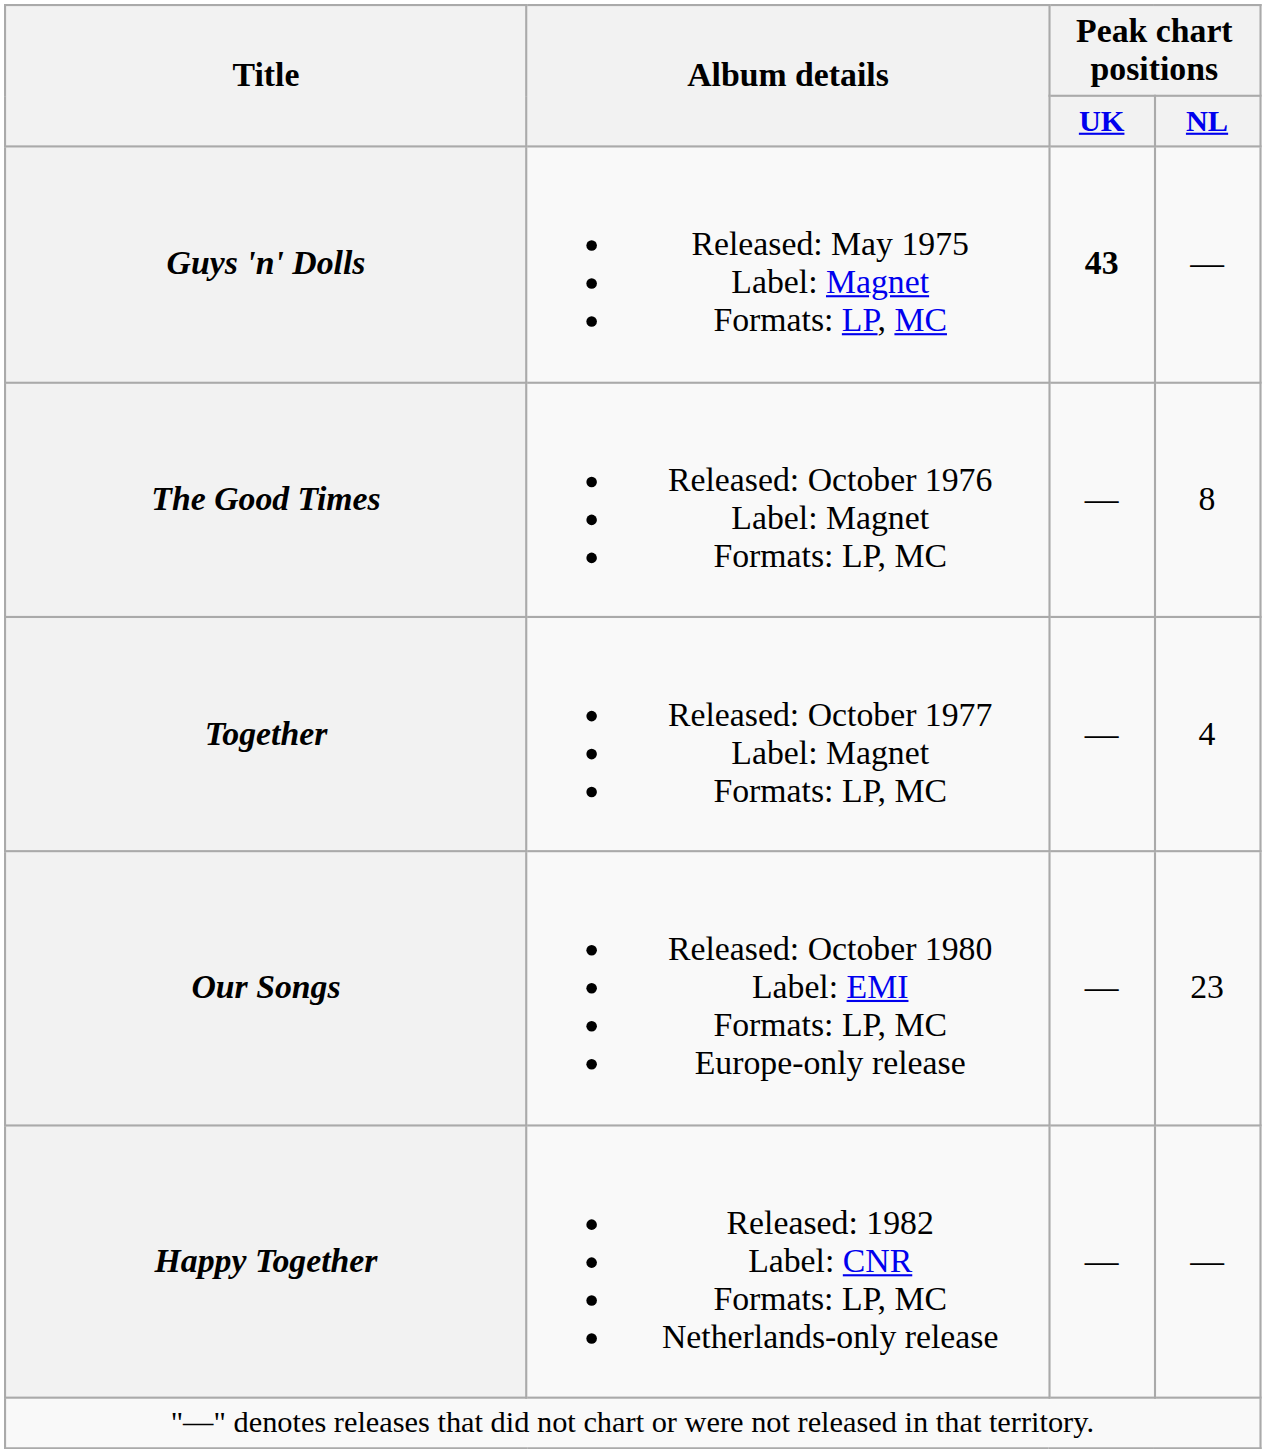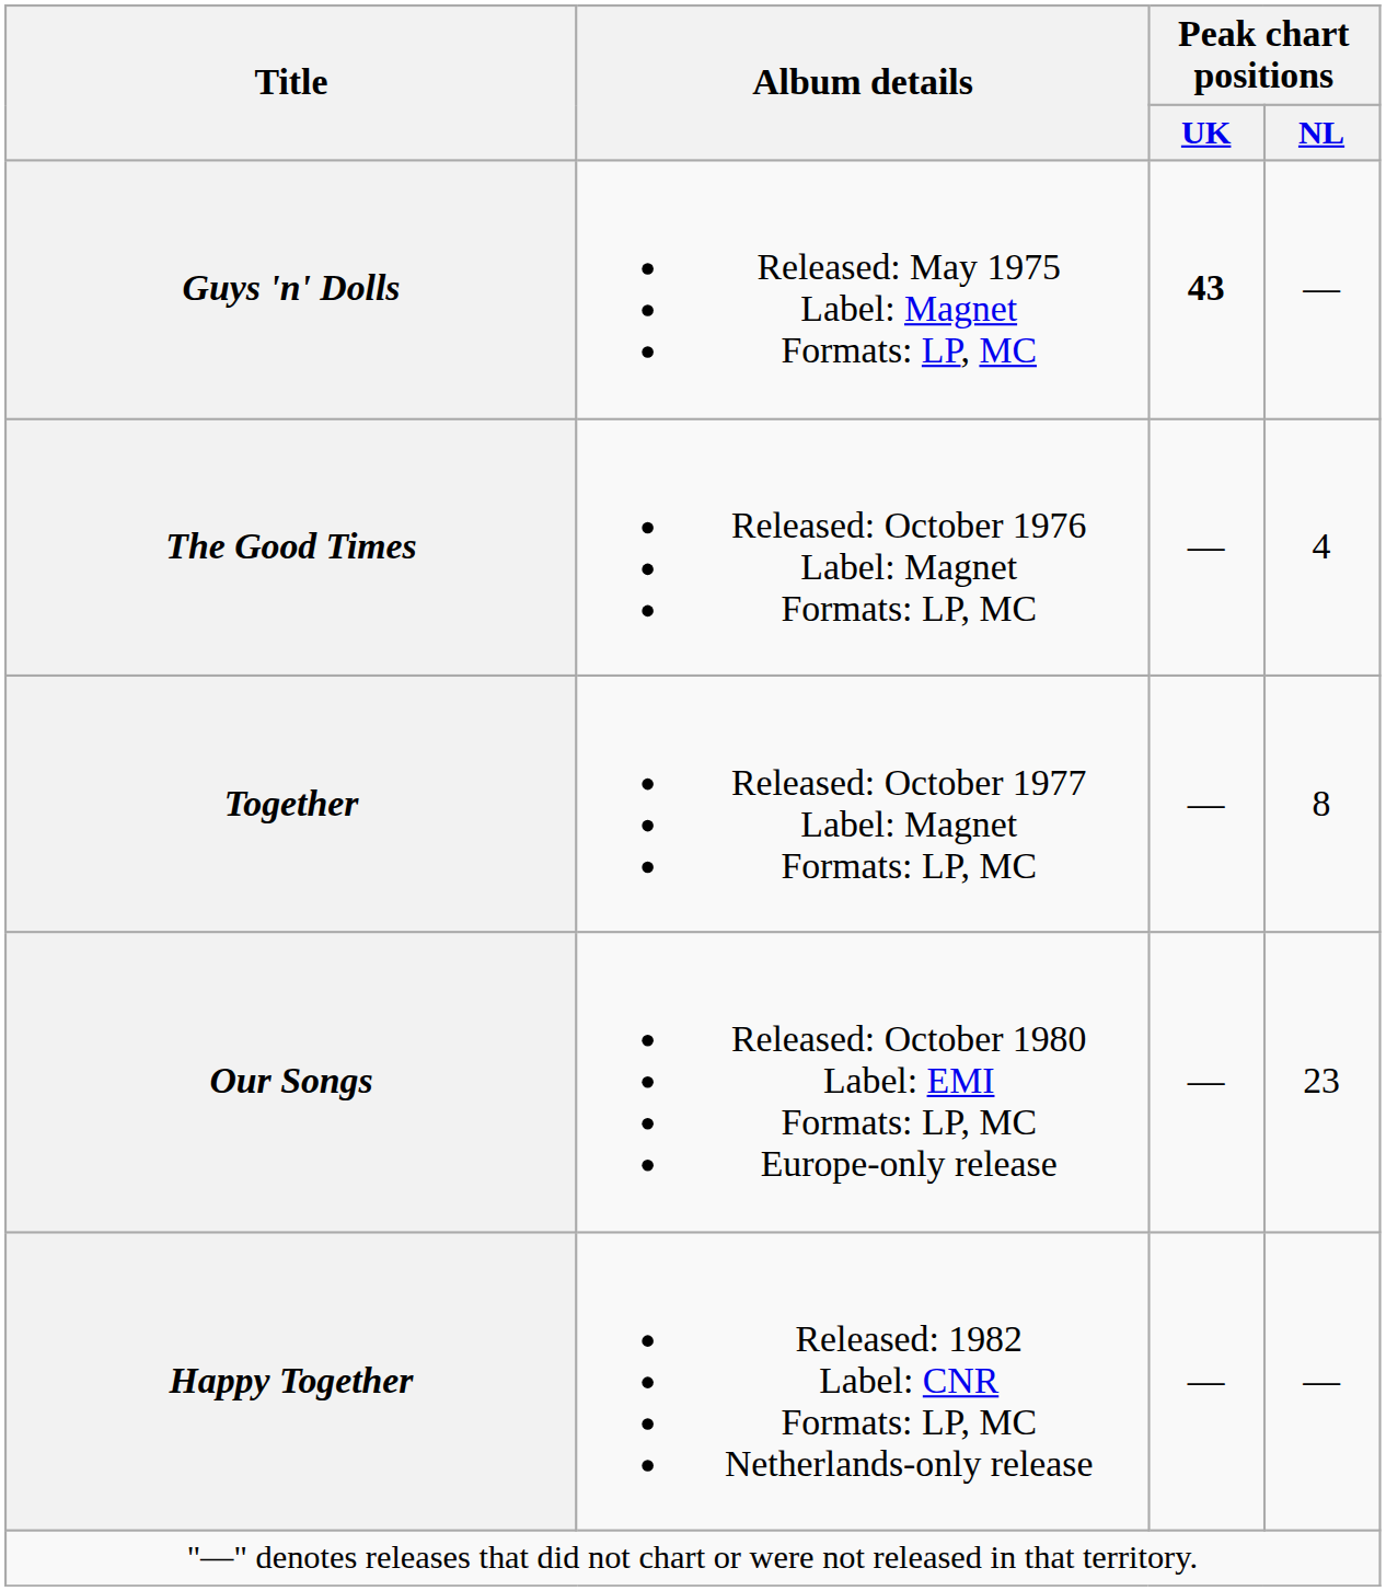The Good Times | Peak chart positions / NL: 8 -> 4
Together | Peak chart positions / NL: 4 -> 8
